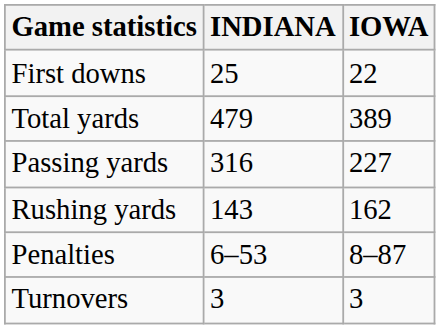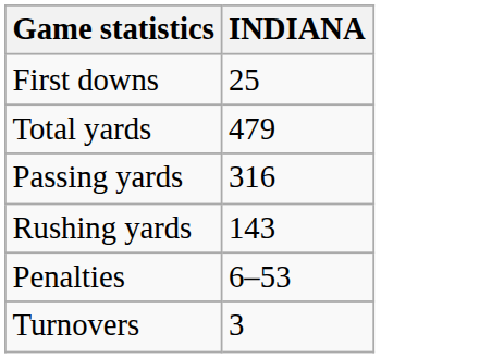- column: IOWA | 22 | 389 | 227 | 162 | 8–87 | 3
